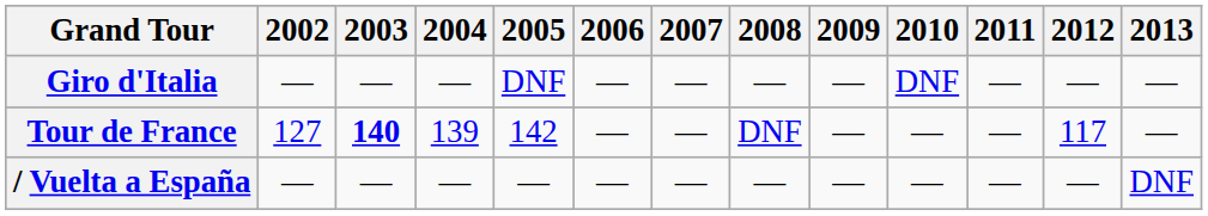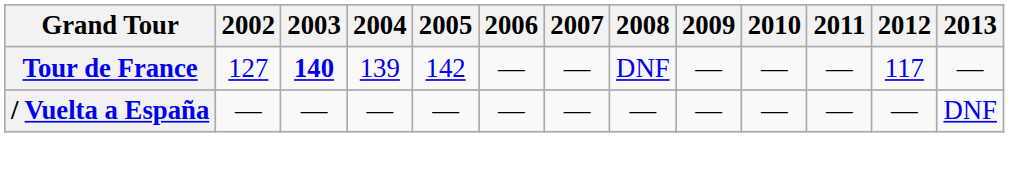- row: Giro d'Italia | — | — | — | DNF | — | — | — | — | DNF | — | — | —
